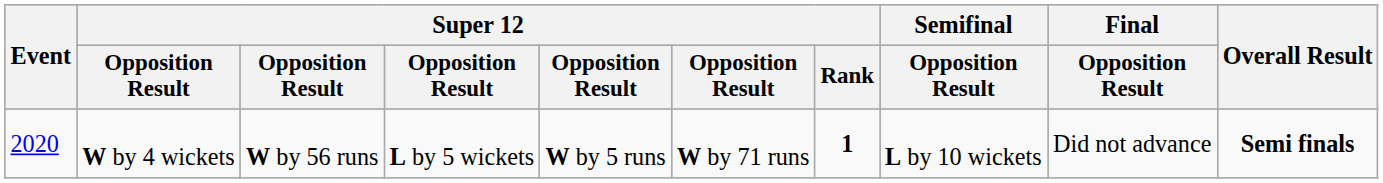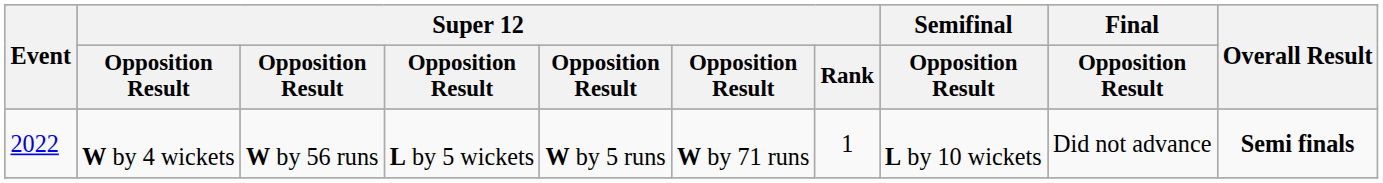W by 4 wickets | Event: 2020 -> 2022
W by 4 wickets | Super 12 / Rank: bold -> normal
